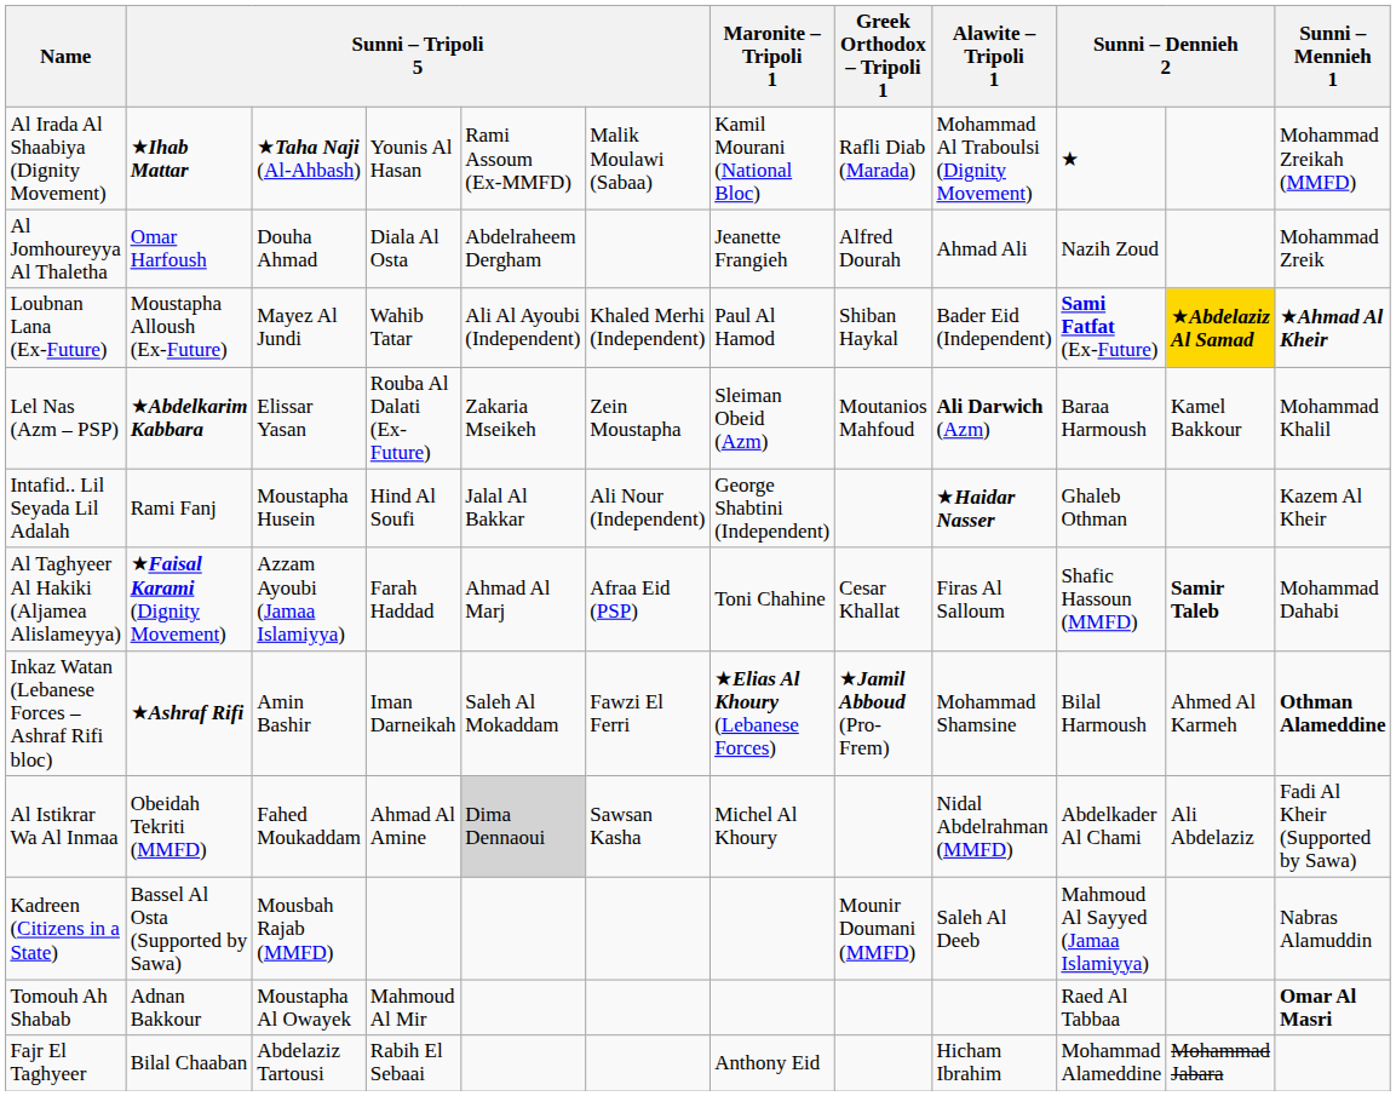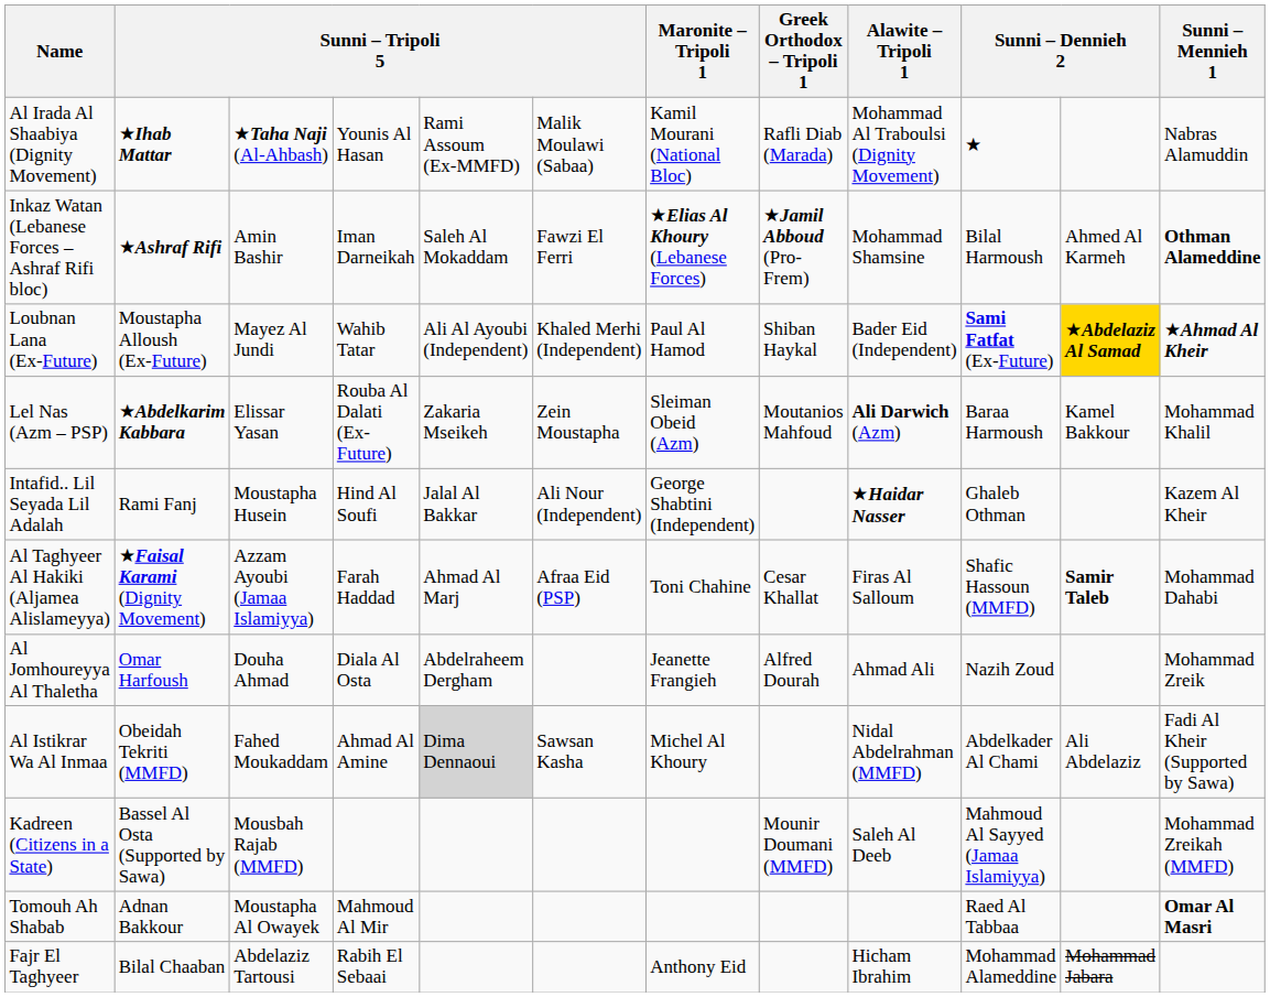Al Irada Al Shaabiya (Dignity Movement) | Sunni – Mennieh 1: Mohammad Zreikah (MMFD) -> Nabras Alamuddin
rows swapped: Inkaz Watan (Lebanese Forces – Ashraf Rifi bloc) <-> Al Jomhoureyya Al Thaletha
Kadreen (Citizens in a State) | Sunni – Mennieh 1: Nabras Alamuddin -> Mohammad Zreikah (MMFD)
